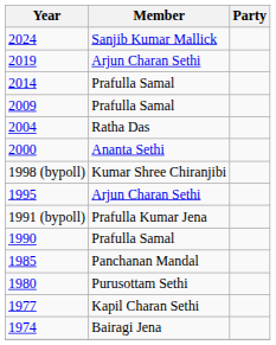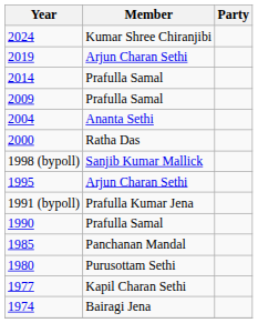2024 | Member: Sanjib Kumar Mallick -> Kumar Shree Chiranjibi
2004 | Member: Ratha Das -> Ananta Sethi
2000 | Member: Ananta Sethi -> Ratha Das
1998 (bypoll) | Member: Kumar Shree Chiranjibi -> Sanjib Kumar Mallick
